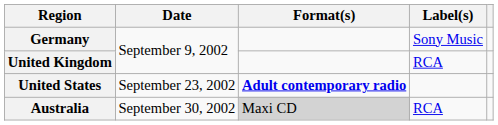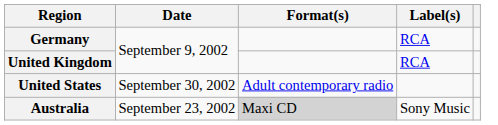Germany | Label(s): Sony Music -> RCA
United States | Date: September 23, 2002 -> September 30, 2002
United States | Format(s): bold -> normal
Australia | Date: September 30, 2002 -> September 23, 2002
Australia | Label(s): RCA -> Sony Music
